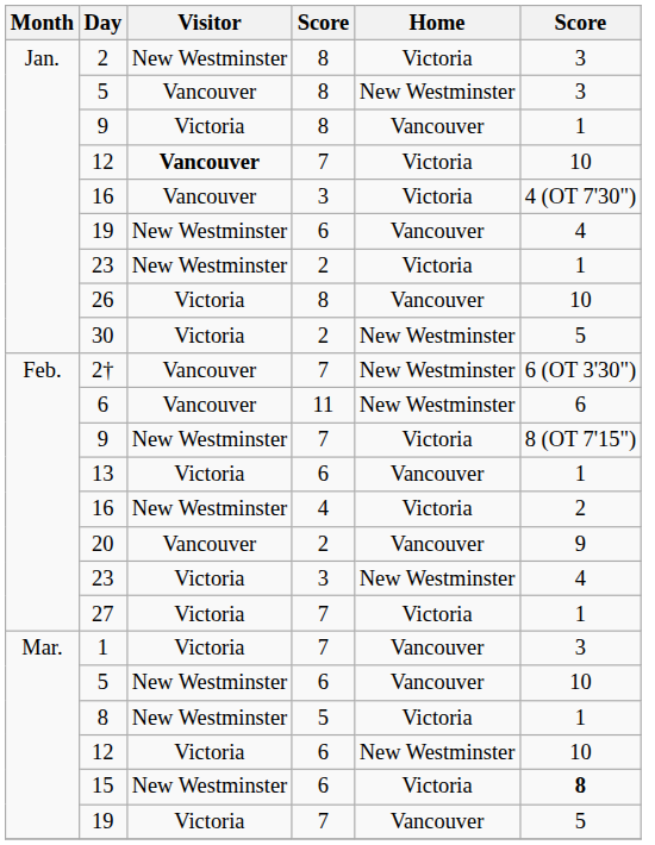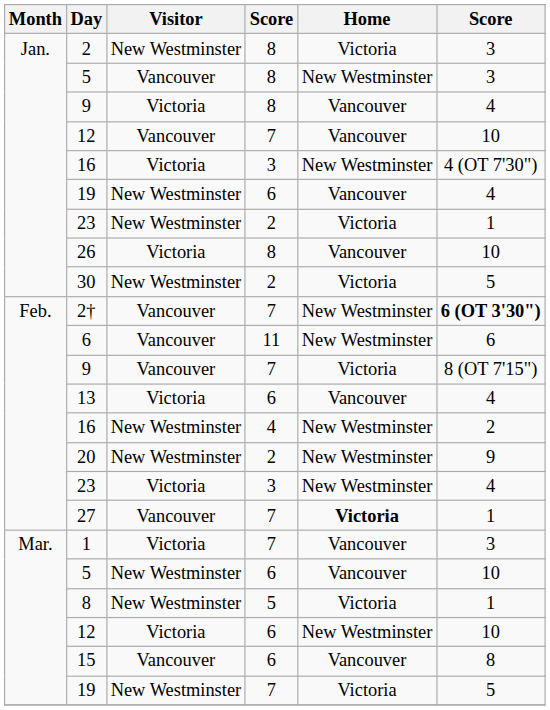9 / 8 | column 6: 1 -> 4
12 / 7 | Visitor: bold -> normal
12 / 7 | Home: Victoria -> Vancouver
16 / 3 | Visitor: Vancouver -> Victoria
16 / 3 | Home: Victoria -> New Westminster
30 | Visitor: Victoria -> New Westminster
30 | Home: New Westminster -> Victoria
2† | column 6: normal -> bold
9 / 7 | Visitor: New Westminster -> Vancouver
13 | column 6: 1 -> 4
16 / 4 | Home: Victoria -> New Westminster
20 | Visitor: Vancouver -> New Westminster
20 | Home: Vancouver -> New Westminster
27 | Visitor: Victoria -> Vancouver
27 | Home: normal -> bold
15 | Visitor: New Westminster -> Vancouver
15 | Home: Victoria -> Vancouver
15 | column 6: bold -> normal
19 / 7 | Visitor: Victoria -> New Westminster
19 / 7 | Home: Vancouver -> Victoria
